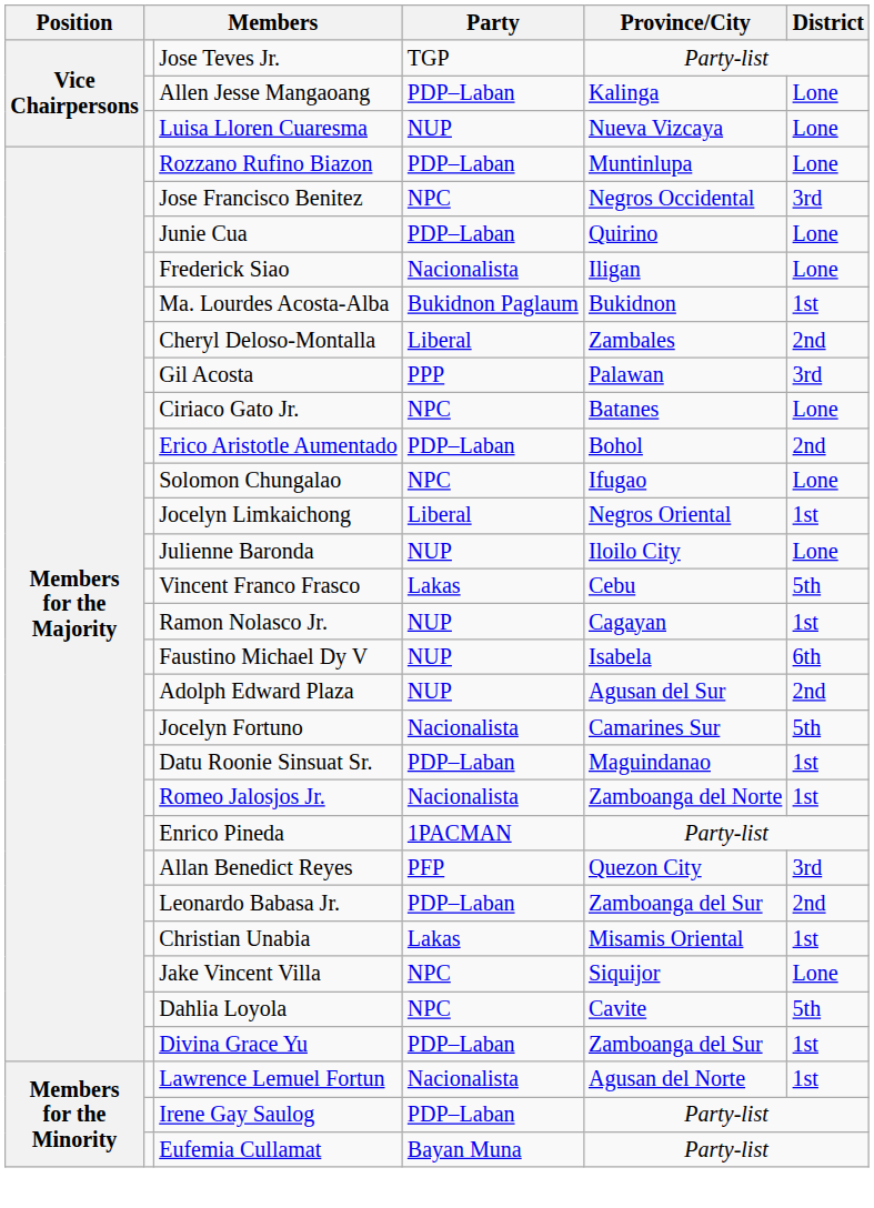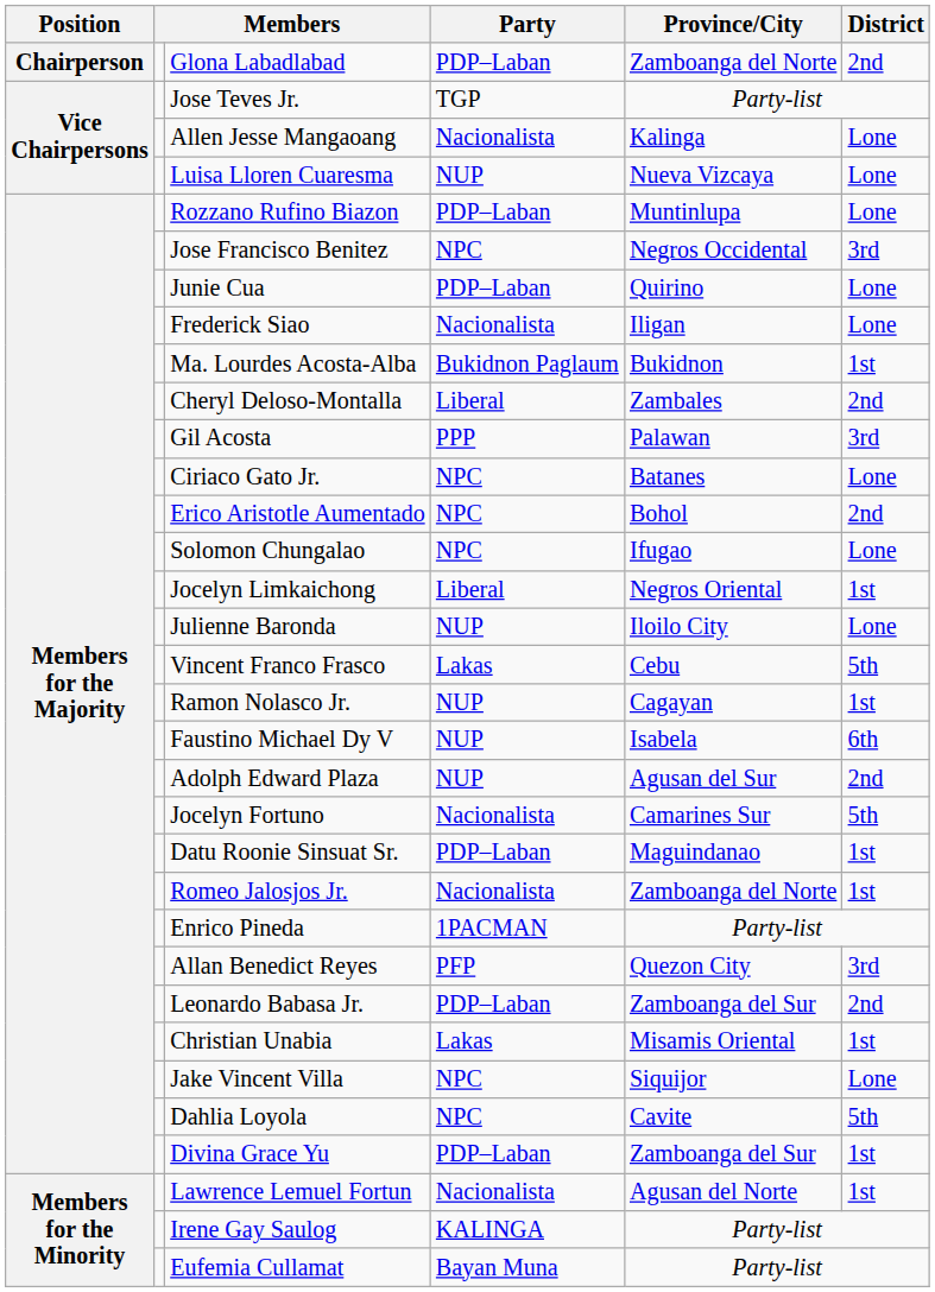+ row: Chairperson | Glona Labadlabad | PDP–Laban | Zamboanga del Norte | 2nd
Allen Jesse Mangaoang | Party: PDP–Laban -> Nacionalista
Erico Aristotle Aumentado | Party: PDP–Laban -> NPC
Irene Gay Saulog | Party: PDP–Laban -> KALINGA
